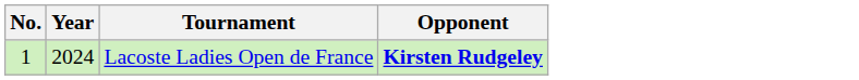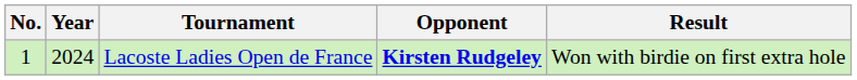+ column: Result | Won with birdie on first extra hole
